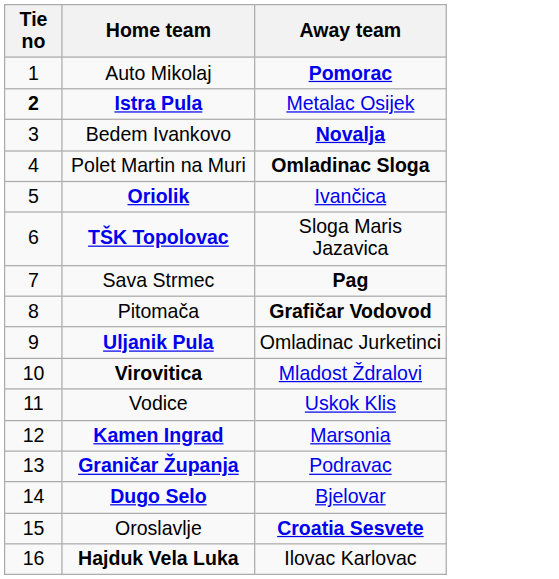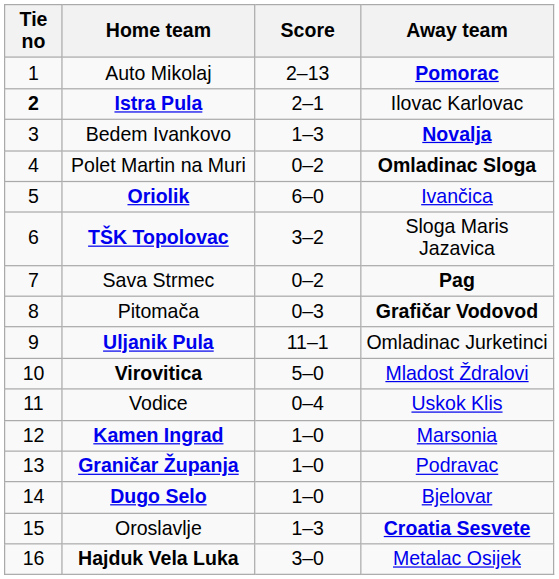+ column: Score | 2–13 | 2–1 | 1–3 | 0–2 | 6–0 | 3–2 | 0–2 | 0–3 | 11–1 | 5–0 | 0–4 | 1–0 | 1–0 | 1–0 | 1–3 | 3–0
Istra Pula | Away team: Metalac Osijek -> Ilovac Karlovac
Hajduk Vela Luka | Away team: Ilovac Karlovac -> Metalac Osijek
